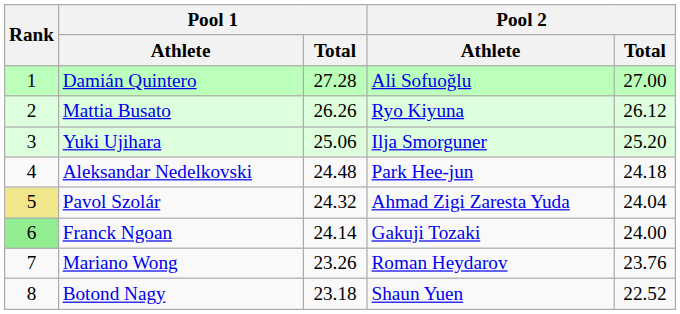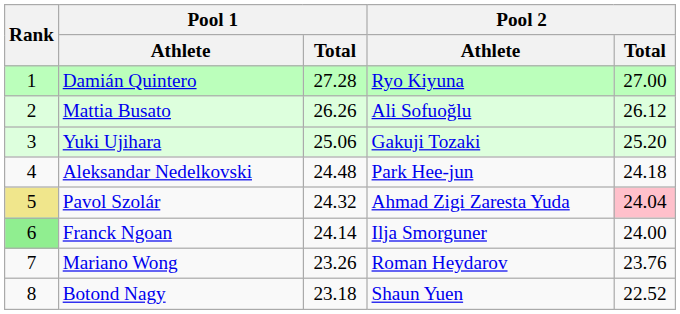Damián Quintero | Pool 2 / Athlete: Ali Sofuoğlu -> Ryo Kiyuna
Mattia Busato | Pool 2 / Athlete: Ryo Kiyuna -> Ali Sofuoğlu
Yuki Ujihara | Pool 2 / Athlete: Ilja Smorguner -> Gakuji Tozaki
Pavol Szolár | Pool 2 / Total: no background -> pink background
Franck Ngoan | Pool 2 / Athlete: Gakuji Tozaki -> Ilja Smorguner
